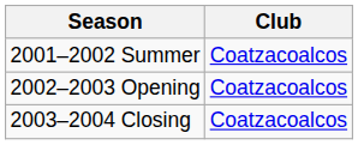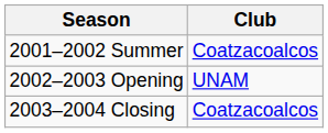2002–2003 Opening | Club: Coatzacoalcos -> UNAM
